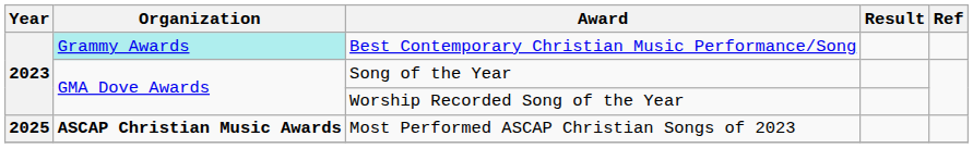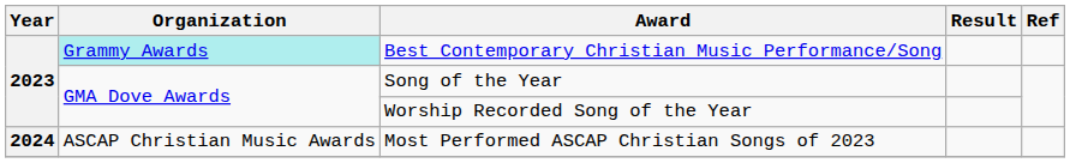Most Performed ASCAP Christian Songs of 2023 | Year: 2025 -> 2024
Most Performed ASCAP Christian Songs of 2023 | Organization: bold -> normal
